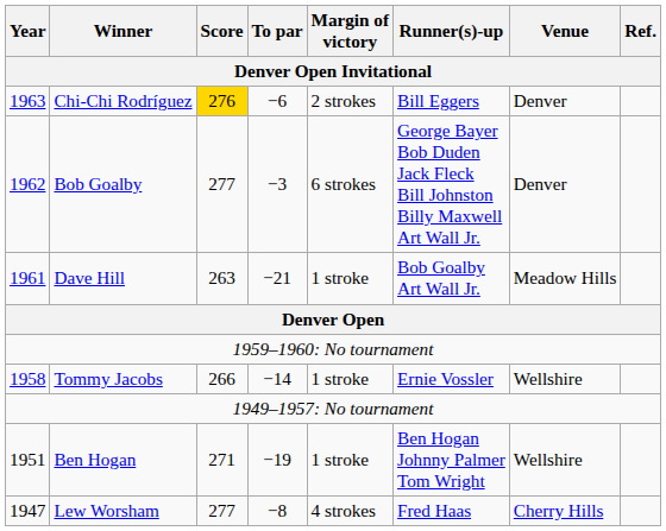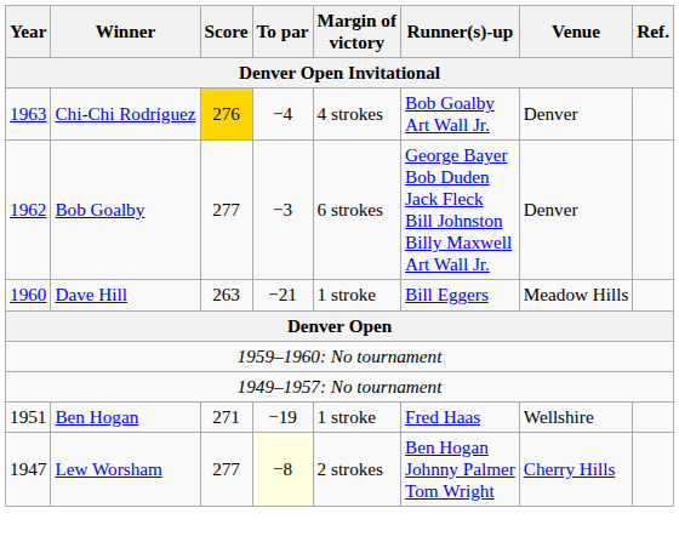Chi-Chi Rodríguez | To par: −6 -> −4
Chi-Chi Rodríguez | Margin of victory: 2 strokes -> 4 strokes
Chi-Chi Rodríguez | Runner(s)-up: Bill Eggers -> Bob Goalby Art Wall Jr.
Dave Hill | Year: 1961 -> 1960
Dave Hill | Runner(s)-up: Bob Goalby Art Wall Jr. -> Bill Eggers
- row: 1958 | Tommy Jacobs | 266 | −14 | 1 stroke | Ernie Vossler | Wellshire
Ben Hogan | Runner(s)-up: Ben Hogan Johnny Palmer Tom Wright -> Fred Haas
Lew Worsham | To par: no background -> lightyellow background
Lew Worsham | Margin of victory: 4 strokes -> 2 strokes
Lew Worsham | Runner(s)-up: Fred Haas -> Ben Hogan Johnny Palmer Tom Wright
